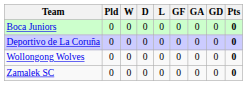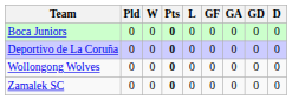columns swapped: D <-> Pts
